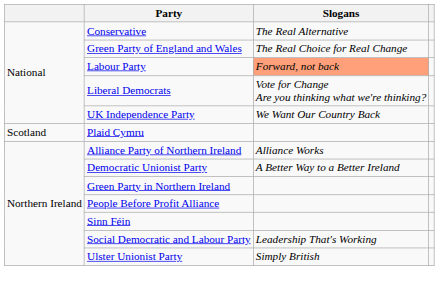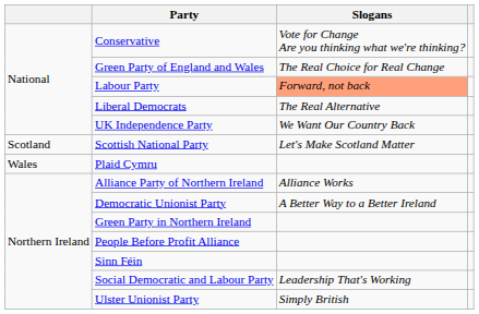Conservative | Slogans: The Real Alternative -> Vote for Change Are you thinking what we're thinking?
Liberal Democrats | Slogans: Vote for Change Are you thinking what we're thinking? -> The Real Alternative
+ row: Scotland | Scottish National Party | Let's Make Scotland Matter
Plaid Cymru | column 1: Scotland -> Wales
